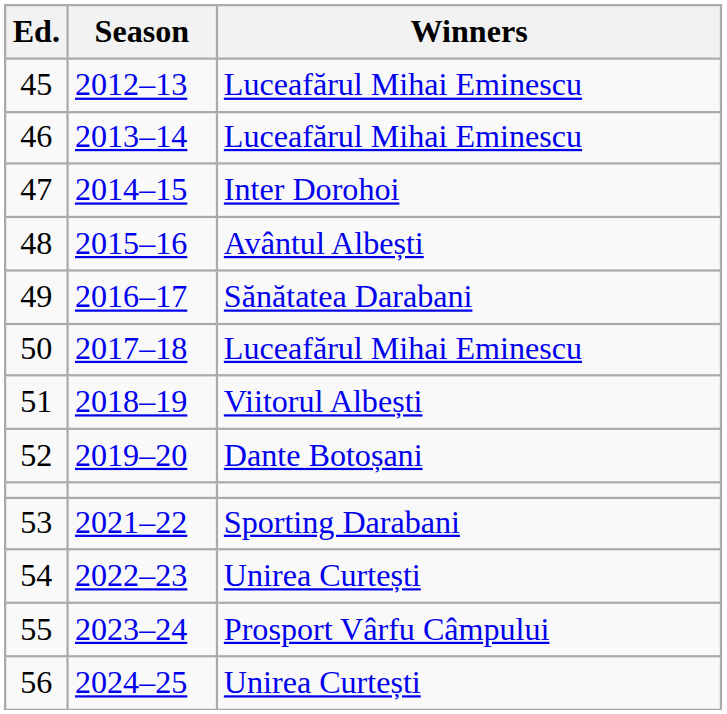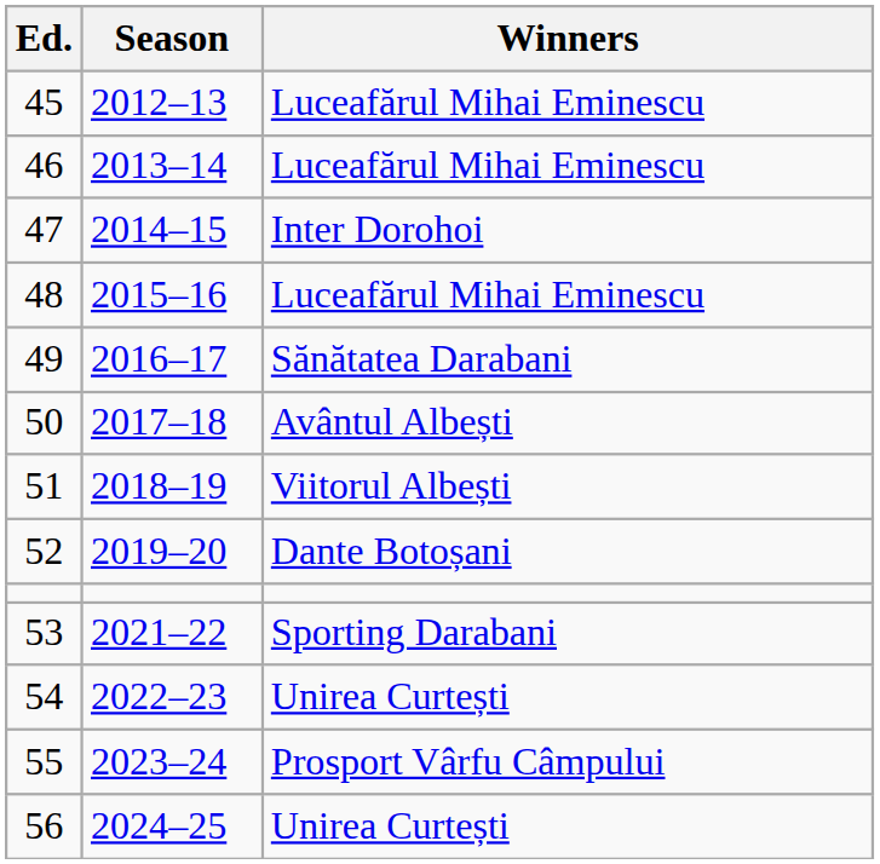48 | Winners: Avântul Albești -> Luceafărul Mihai Eminescu
50 | Winners: Luceafărul Mihai Eminescu -> Avântul Albești
